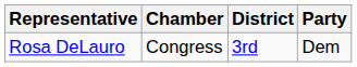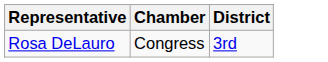- column: Party | Dem
